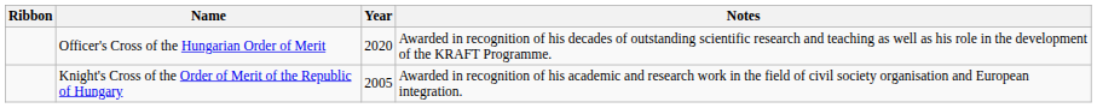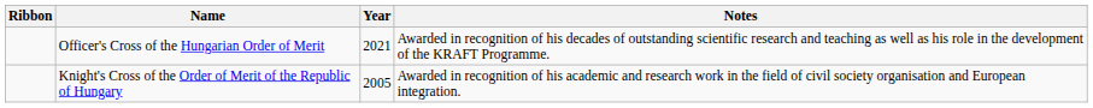Officer's Cross of the Hungarian Order of Merit | Year: 2020 -> 2021
